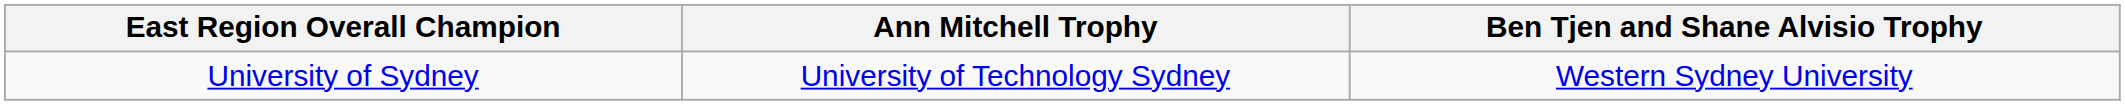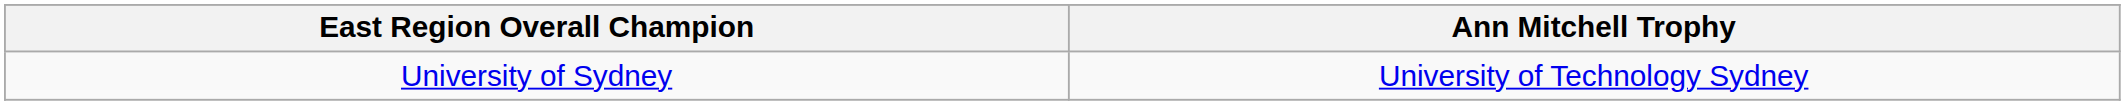- column: Ben Tjen and Shane Alvisio Trophy | Western Sydney University
